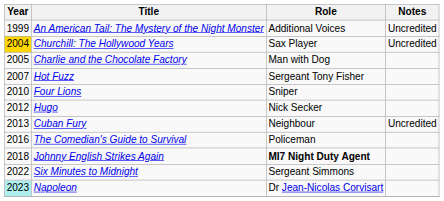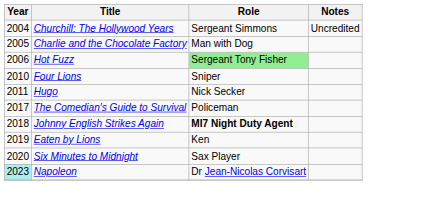- row: 1999 | An American Tail: The Mystery of the Night Monster | Additional Voices | Uncredited
Churchill: The Hollywood Years | Year: gold background -> no background
Churchill: The Hollywood Years | Role: Sax Player -> Sergeant Simmons
Hot Fuzz | Year: 2007 -> 2006
Hot Fuzz | Role: no background -> lightgreen background
Hugo | Year: 2012 -> 2011
- row: 2013 | Cuban Fury | Neighbour | Uncredited
The Comedian's Guide to Survival | Year: 2016 -> 2017
+ row: 2019 | Eaten by Lions | Ken
Six Minutes to Midnight | Year: 2022 -> 2020
Six Minutes to Midnight | Role: Sergeant Simmons -> Sax Player
